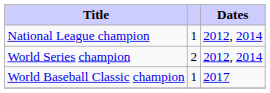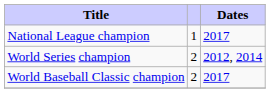National League champion | Dates: 2012, 2014 -> 2017
World Baseball Classic champion | column 2: 1 -> 2
